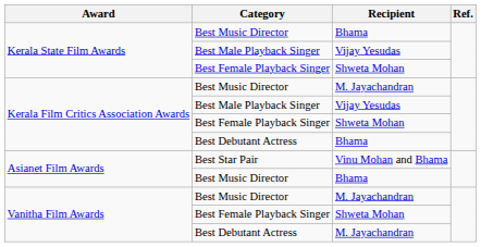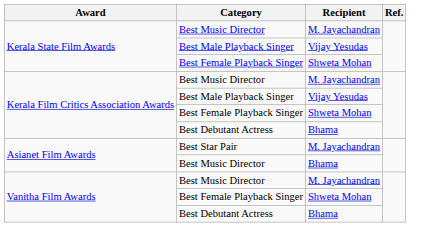Kerala State Film Awards / Best Music Director | Recipient: Bhama -> M. Jayachandran
Best Star Pair | Recipient: Vinu Mohan and Bhama -> M. Jayachandran
Vanitha Film Awards / Best Debutant Actress | Recipient: M. Jayachandran -> Bhama
